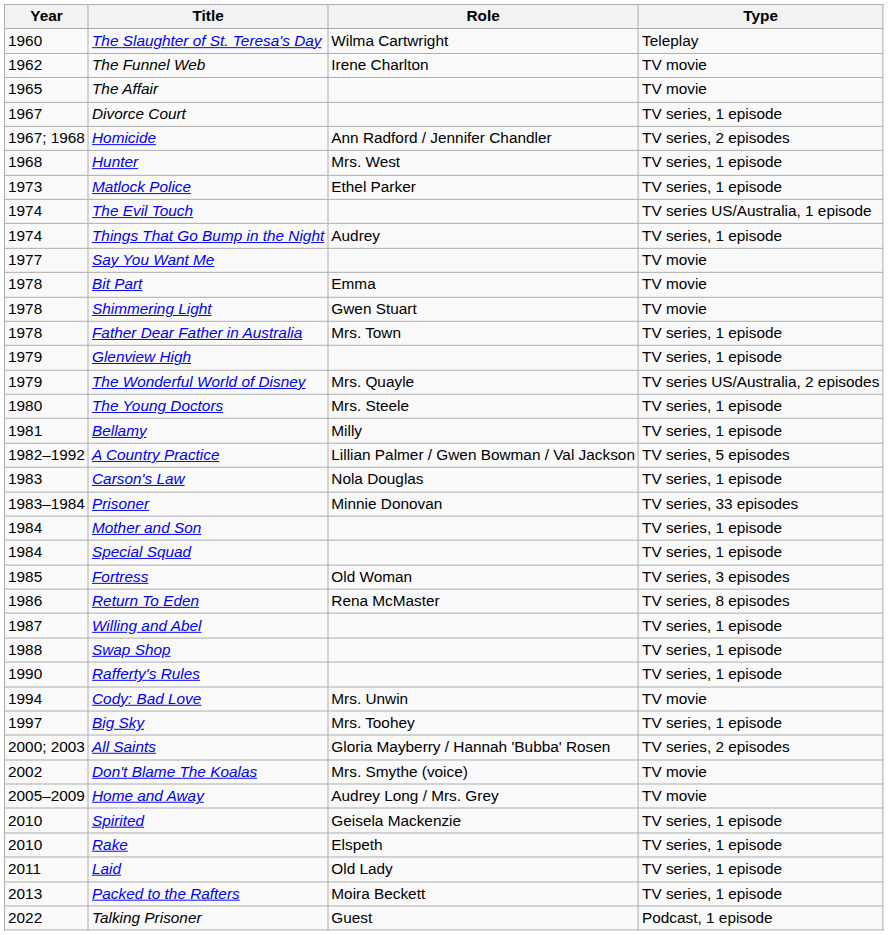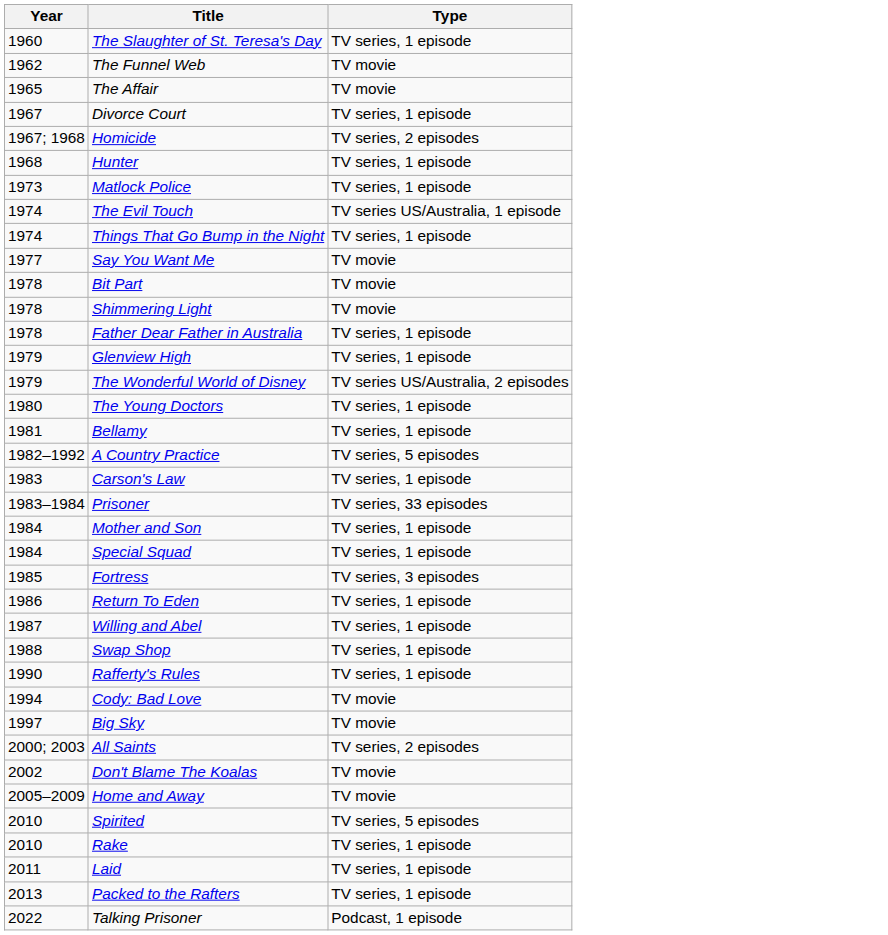- column: Role | Wilma Cartwright | Irene Charlton | Ann Radford / Jennifer Chandler | Mrs. West | Ethel Parker | Audrey | Emma | Gwen Stuart | Mrs. Town | Mrs. Quayle | Mrs. Steele | Milly | Lillian Palmer / Gwen Bowman / Val Jackson | Nola Douglas | Minnie Donovan | Old Woman | Rena McMaster | Mrs. Unwin | Mrs. Toohey | Gloria Mayberry / Hannah 'Bubba' Rosen | Mrs. Smythe (voice) | Audrey Long / Mrs. Grey | Geisela Mackenzie | Elspeth | Old Lady | Moira Beckett | Guest
The Slaughter of St. Teresa's Day | Type: Teleplay -> TV series, 1 episode
Return To Eden | Type: TV series, 8 episodes -> TV series, 1 episode
Big Sky | Type: TV series, 1 episode -> TV movie
Spirited | Type: TV series, 1 episode -> TV series, 5 episodes
